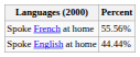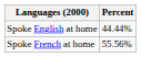rows swapped: Spoke French at home <-> Spoke English at home
